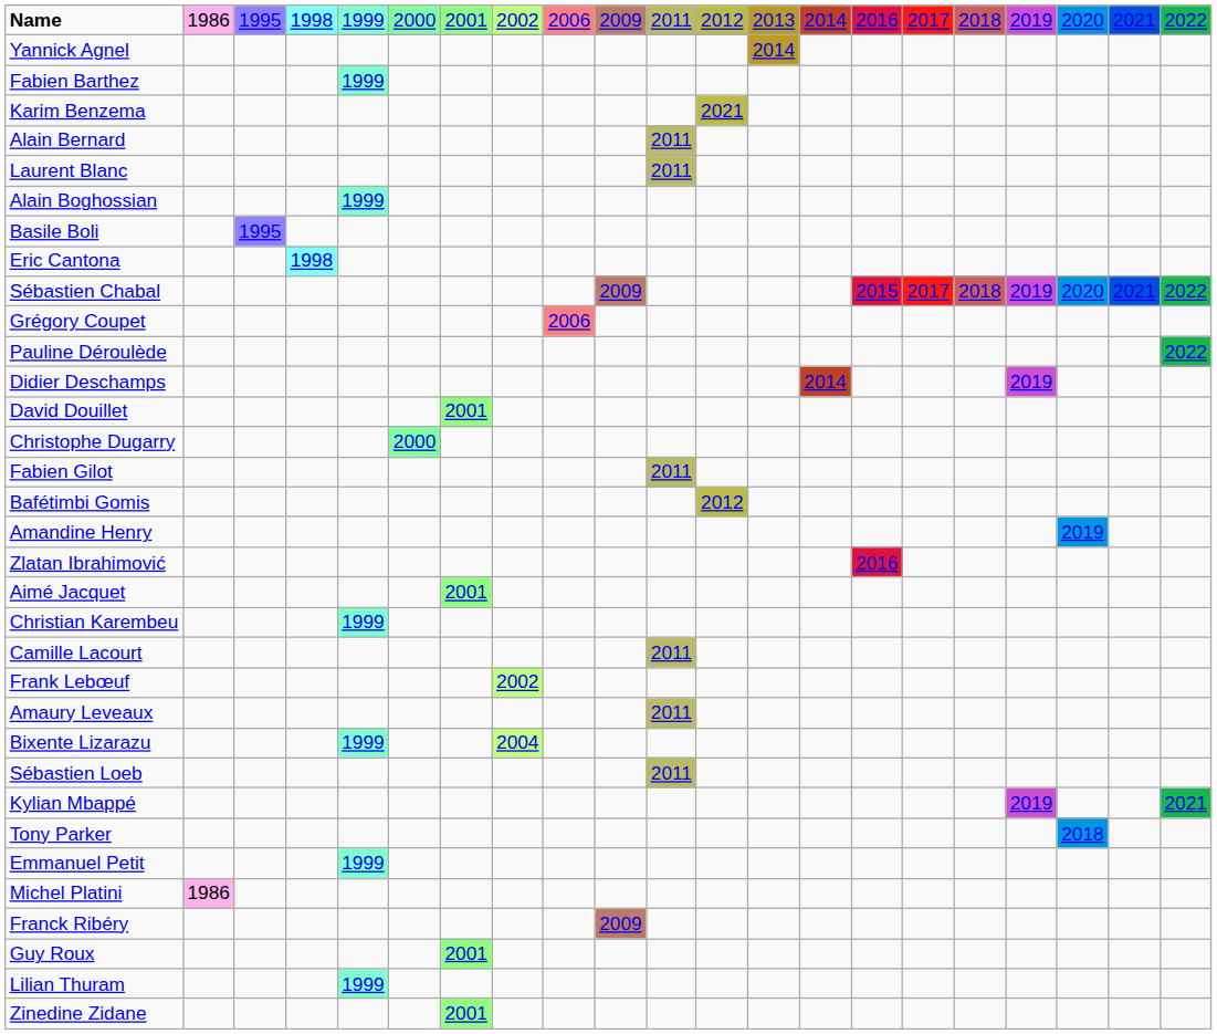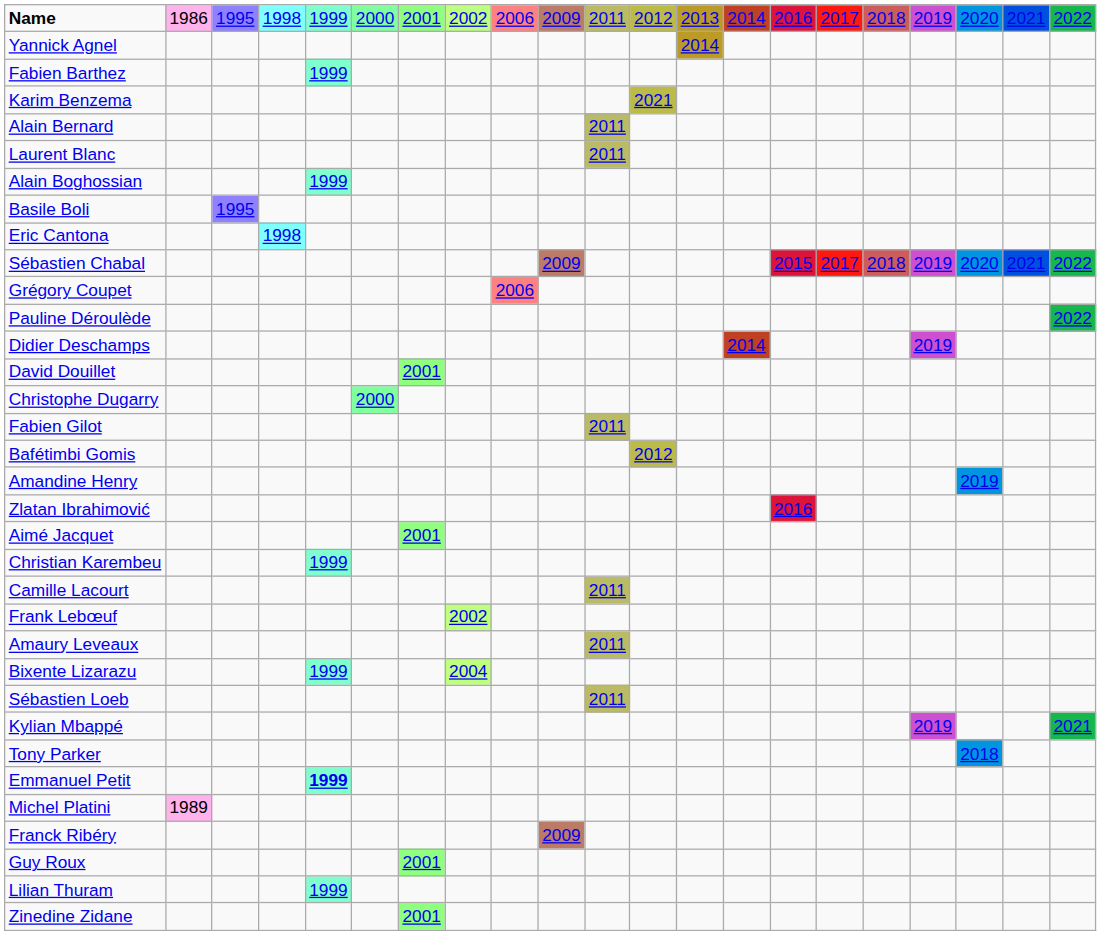Emmanuel Petit | column 5: normal -> bold
Michel Platini | column 2: 1986 -> 1989
